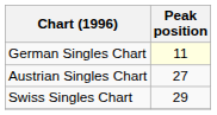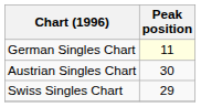Austrian Singles Chart | Peak position: 27 -> 30
